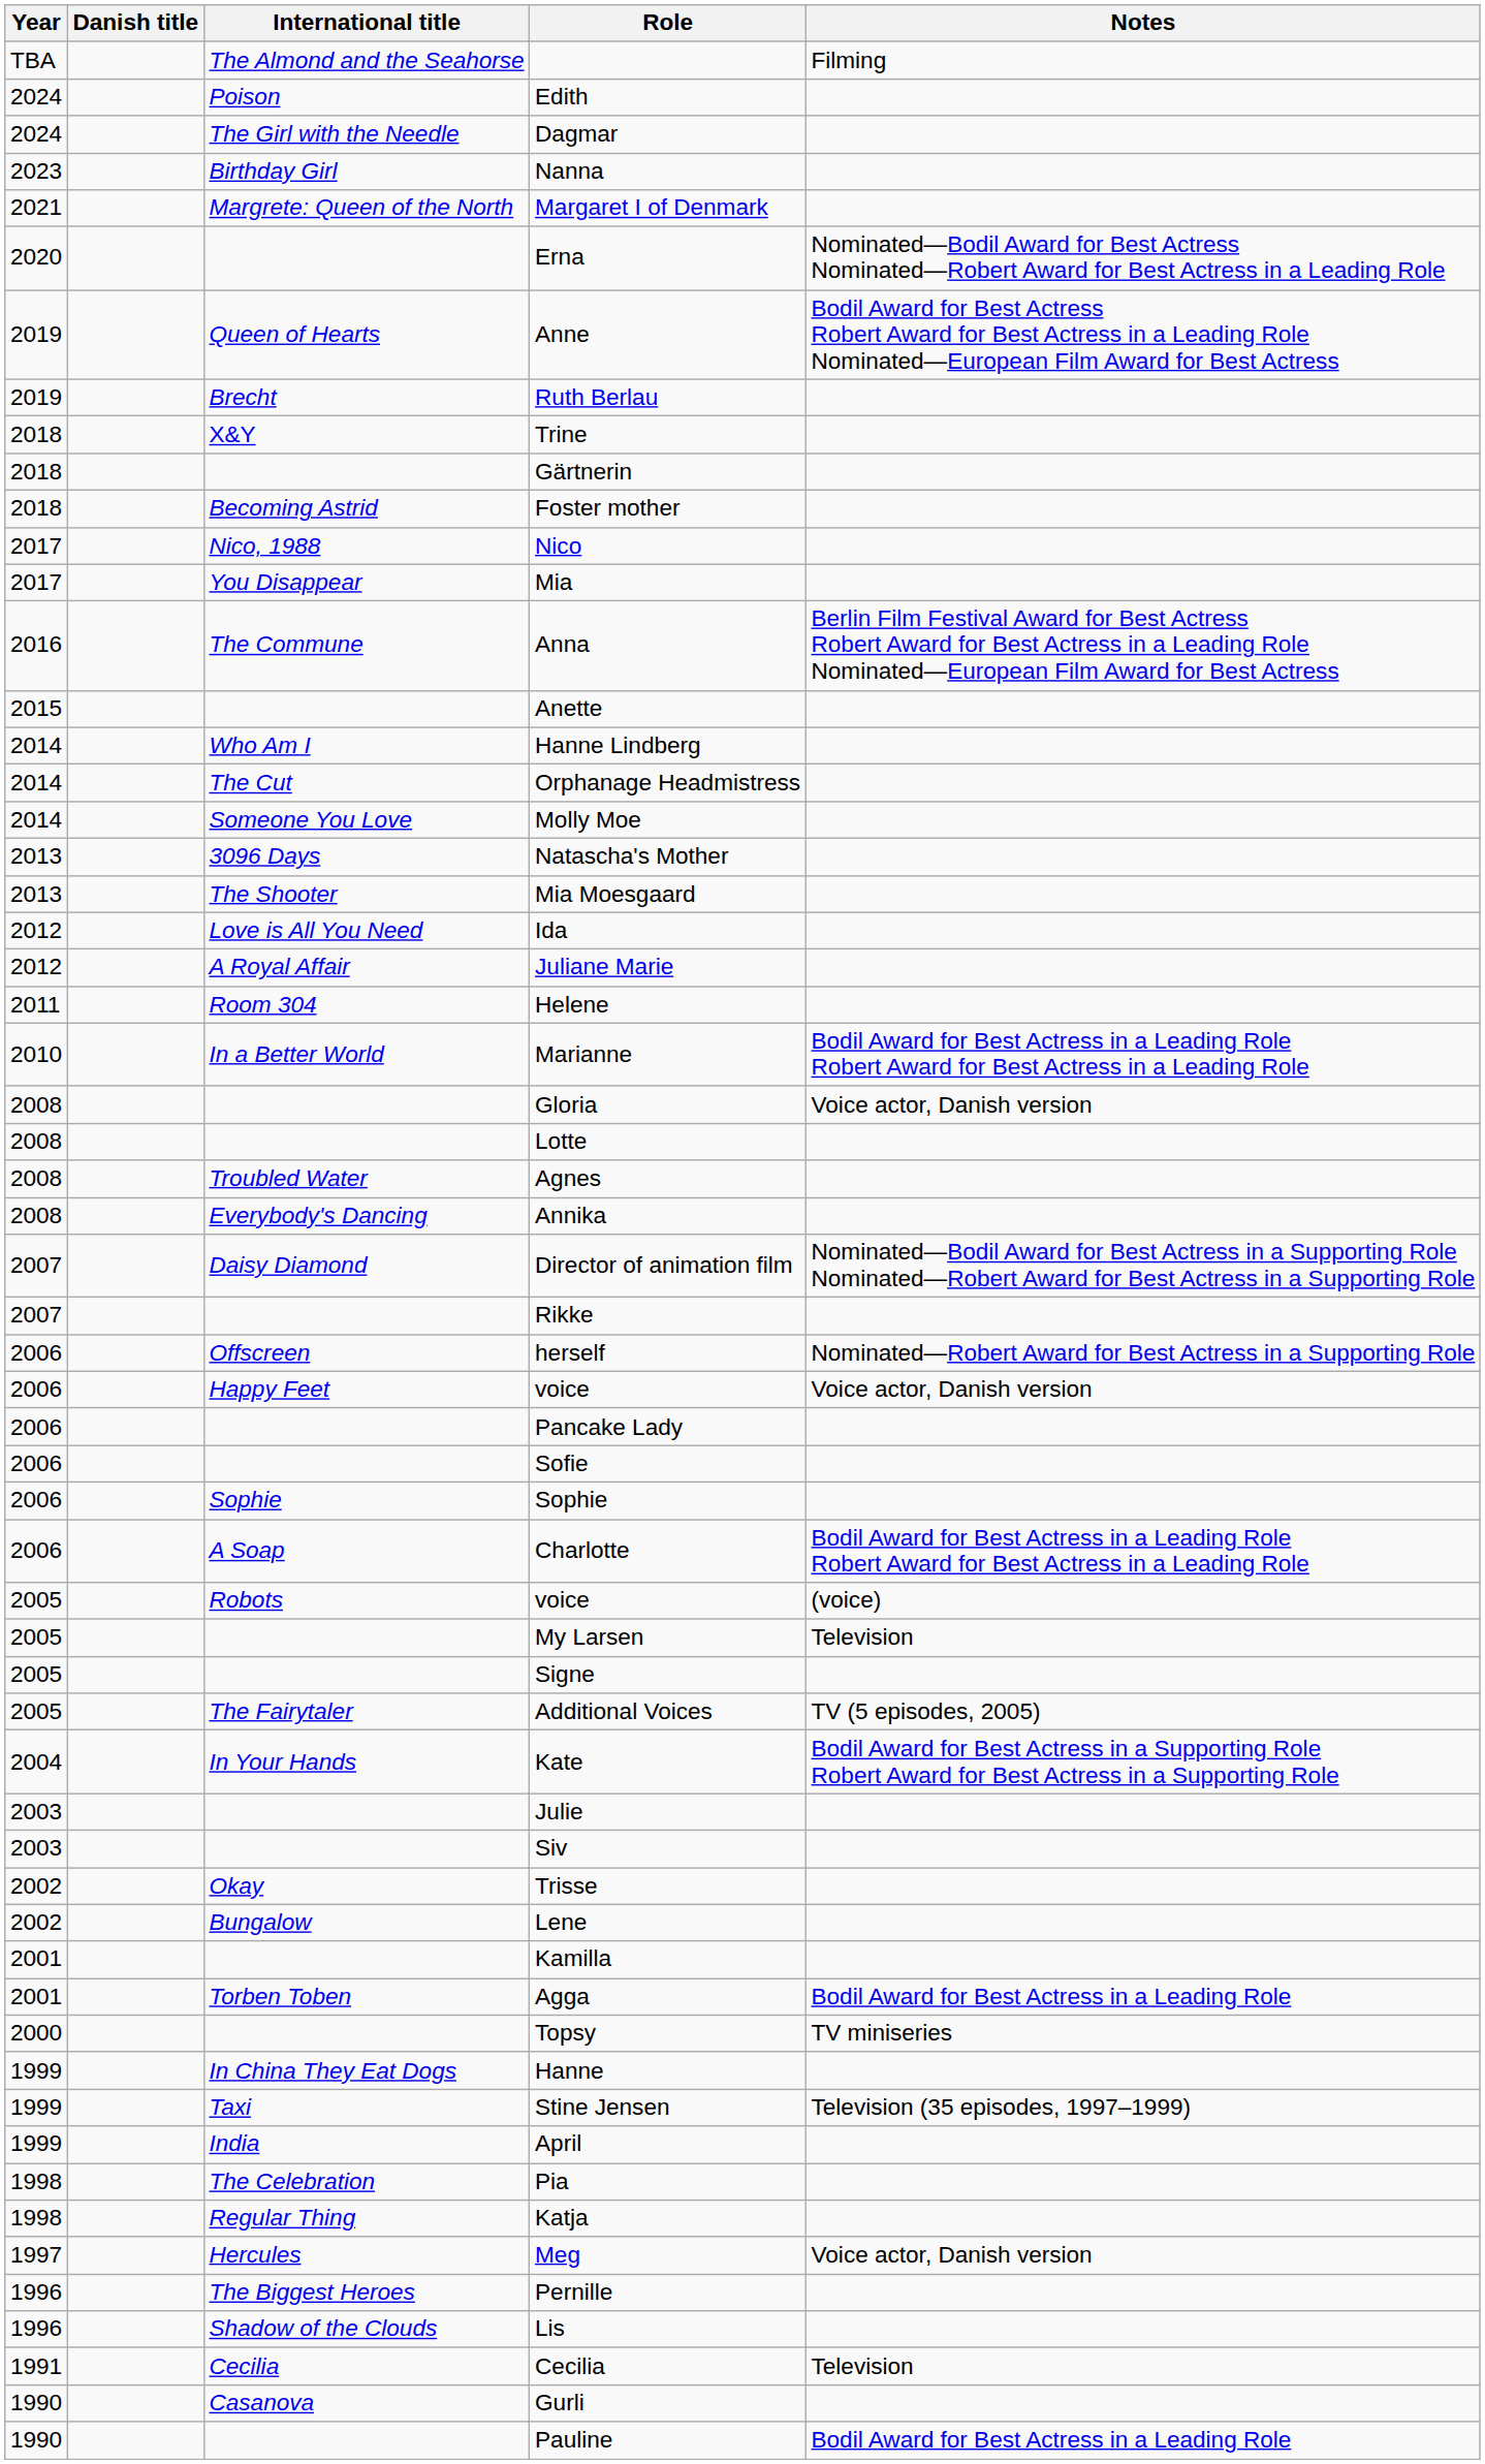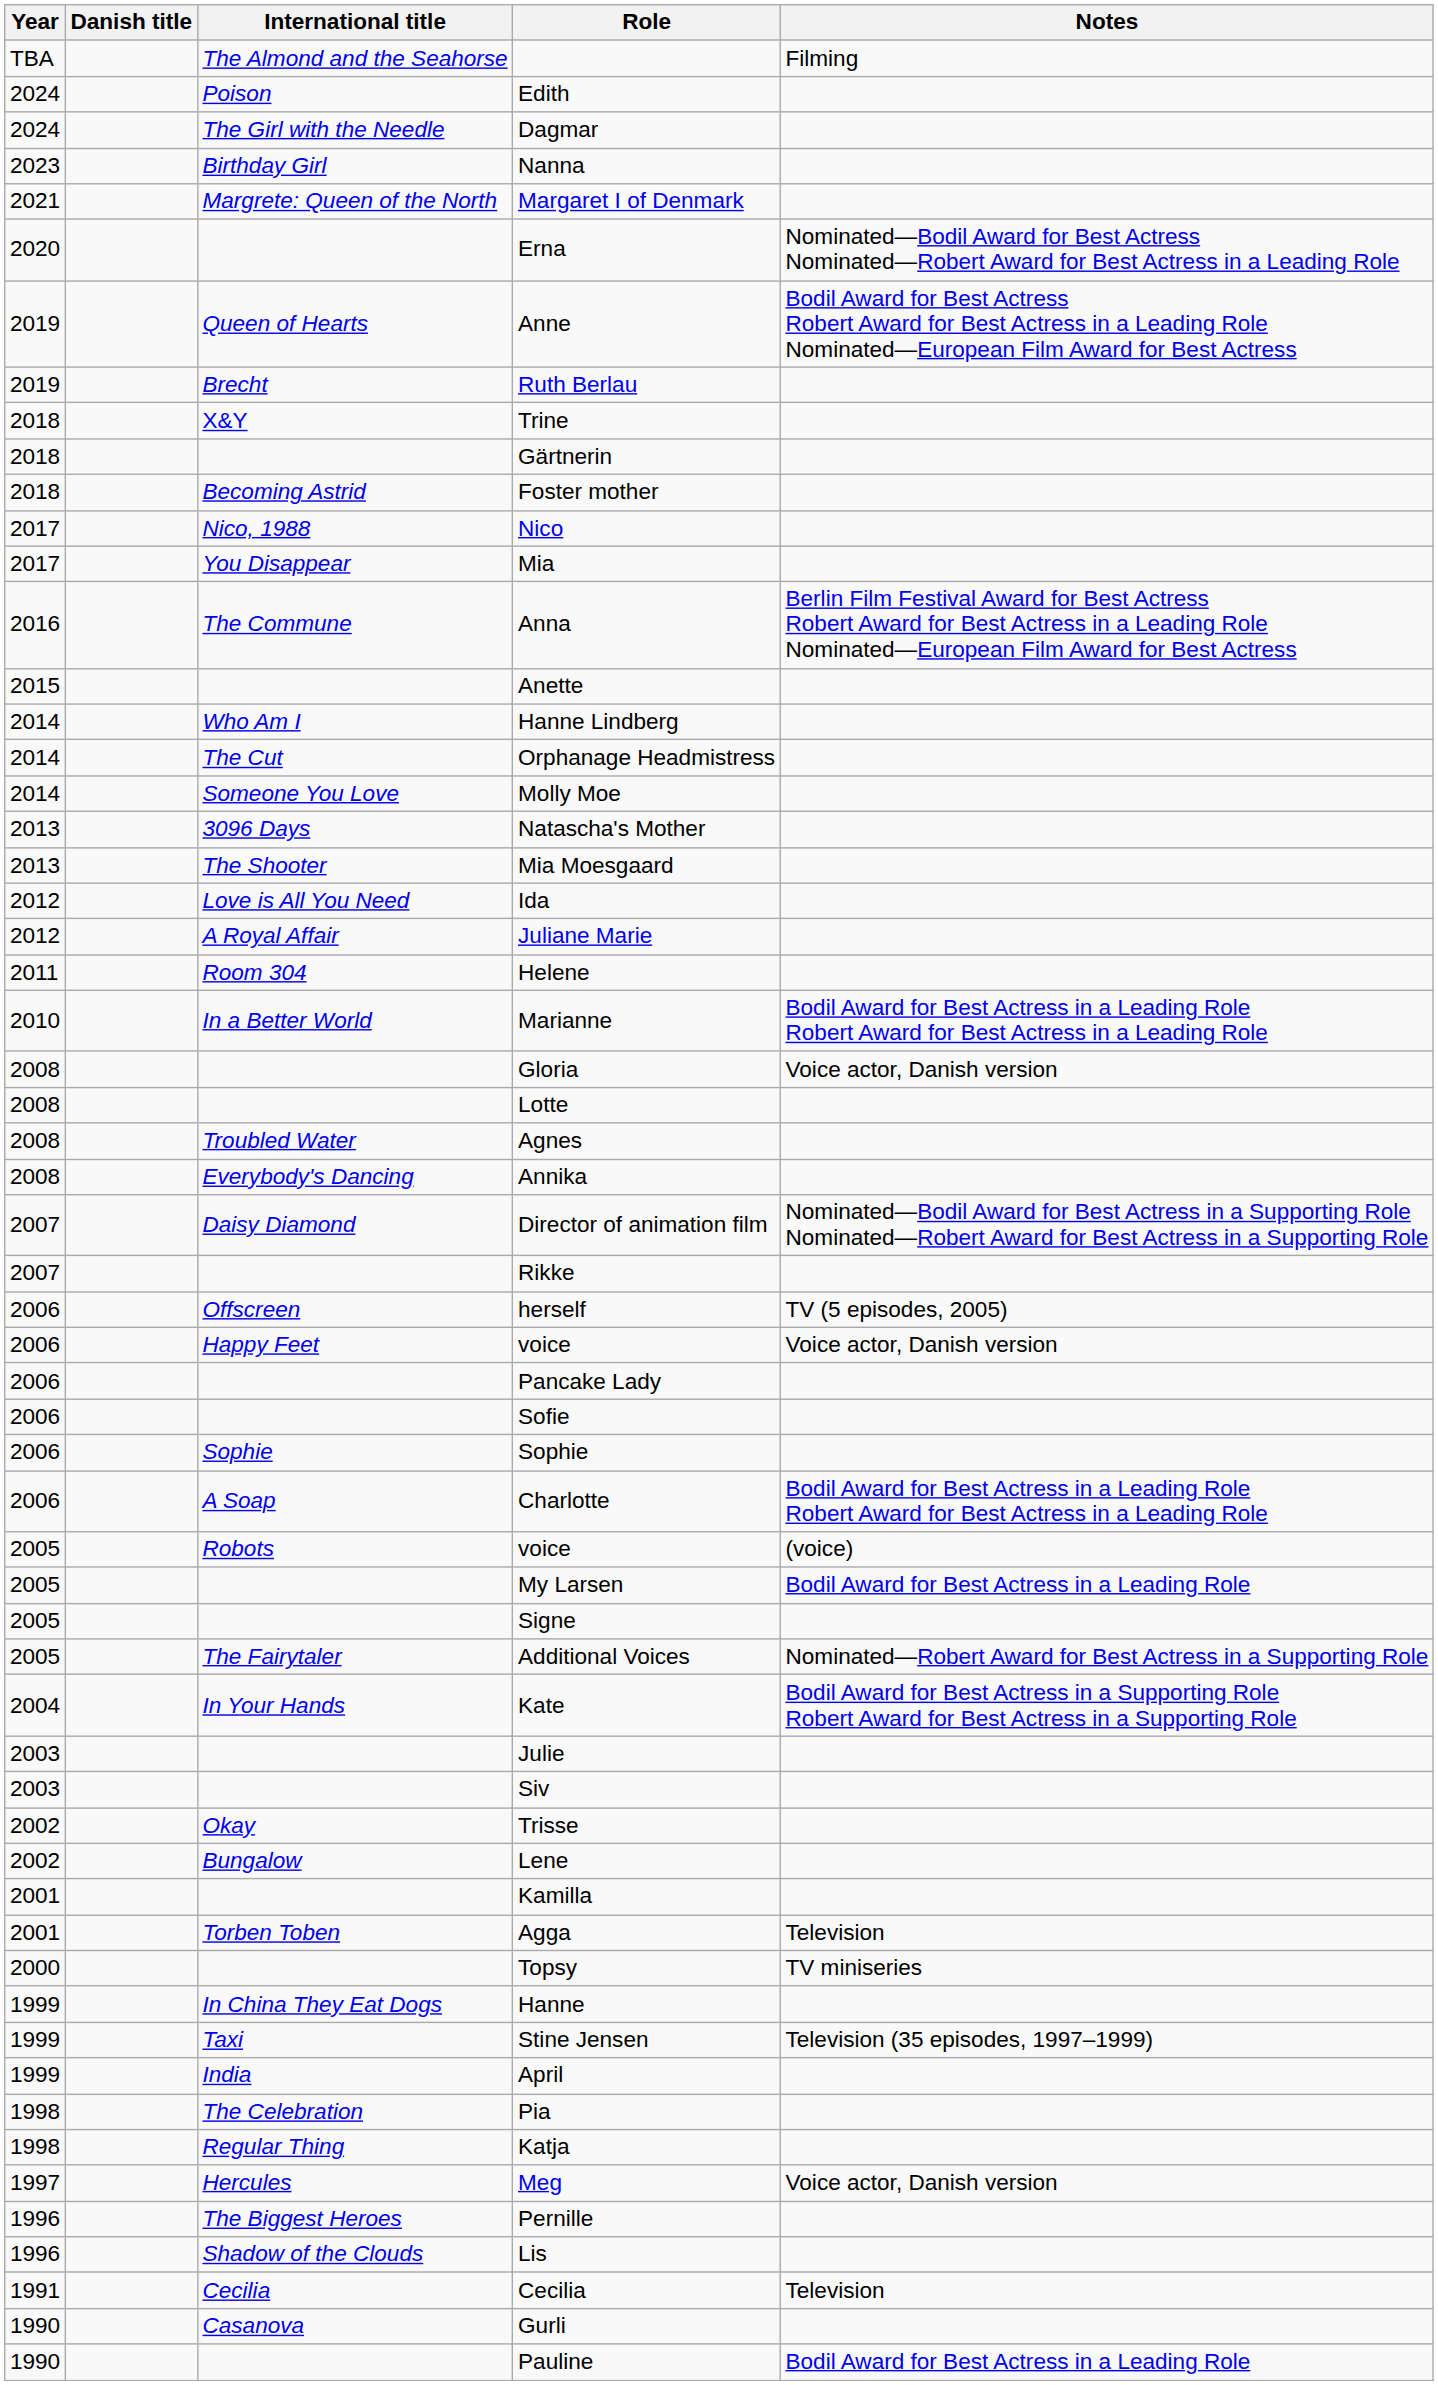herself | Notes: Nominated—Robert Award for Best Actress in a Supporting Role -> TV (5 episodes, 2005)
My Larsen | Notes: Television -> Bodil Award for Best Actress in a Leading Role
Additional Voices | Notes: TV (5 episodes, 2005) -> Nominated—Robert Award for Best Actress in a Supporting Role
Agga | Notes: Bodil Award for Best Actress in a Leading Role -> Television
